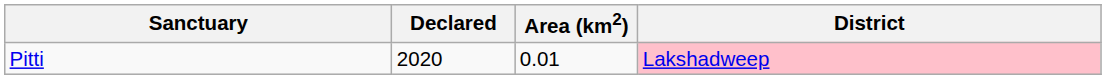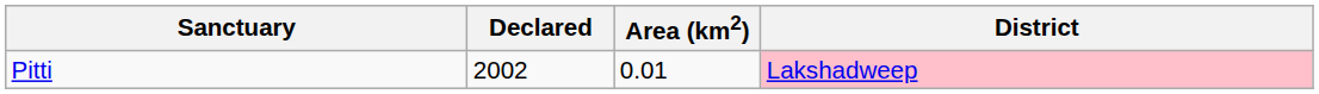Pitti | Declared: 2020 -> 2002
